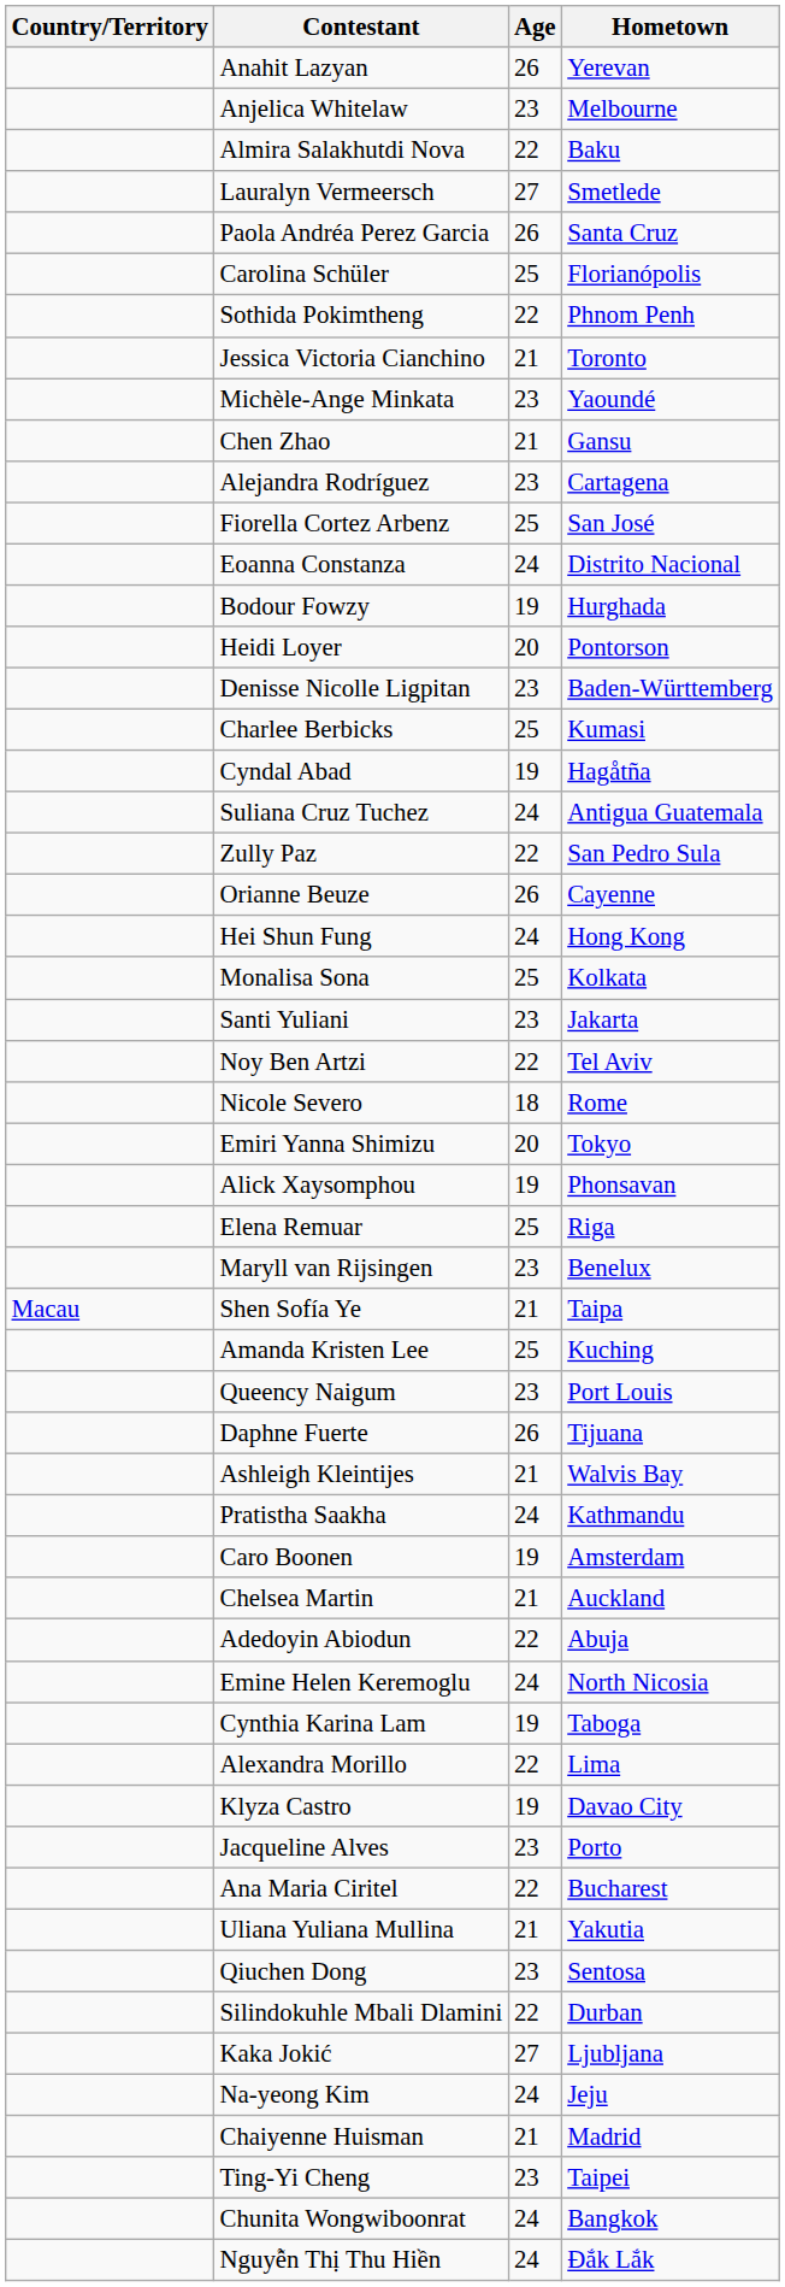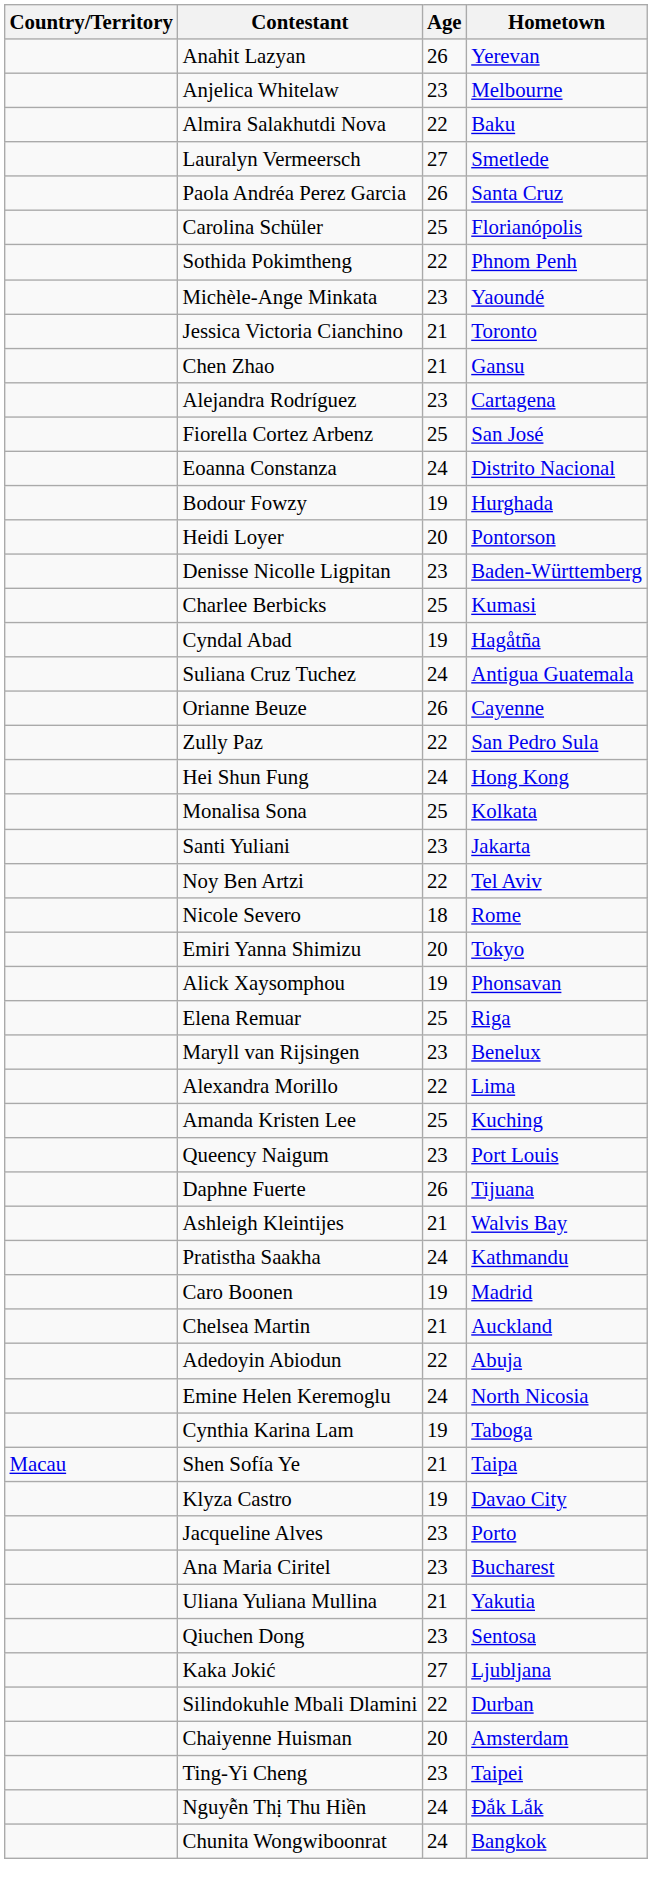rows swapped: Michèle-Ange Minkata <-> Jessica Victoria Cianchino
rows swapped: Orianne Beuze <-> Zully Paz
rows swapped: Shen Sofía Ye <-> Alexandra Morillo
Caro Boonen | Hometown: Amsterdam -> Madrid
Ana Maria Ciritel | Age: 22 -> 23
rows swapped: Kaka Jokić <-> Silindokuhle Mbali Dlamini
- row: Na-yeong Kim | 24 | Jeju
Chaiyenne Huisman | Age: 21 -> 20
Chaiyenne Huisman | Hometown: Madrid -> Amsterdam
rows swapped: Chunita Wongwiboonrat <-> Nguyễn Thị Thu Hiền
